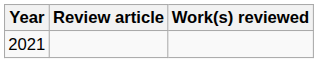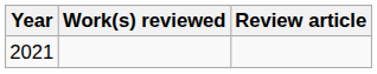columns swapped: Review article <-> Work(s) reviewed
